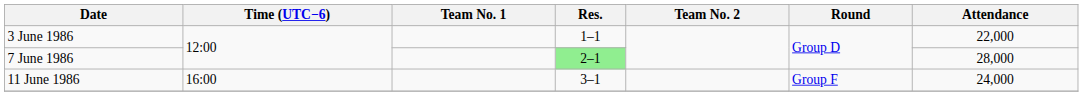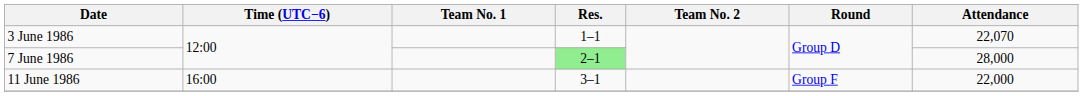3 June 1986 | Attendance: 22,000 -> 22,070
11 June 1986 | Attendance: 24,000 -> 22,000
